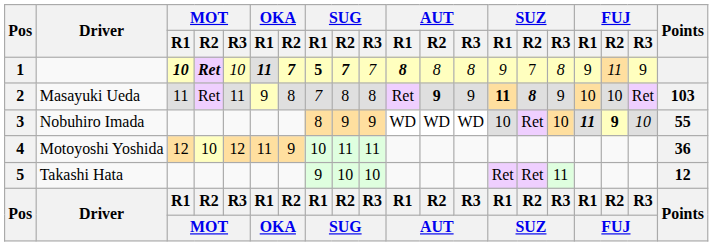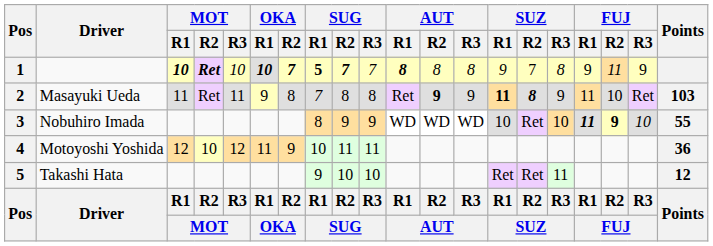1 | OKA / R1: 11 -> 10
2 | FUJ / R1: 10 -> 11
